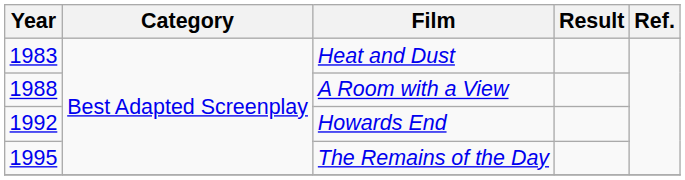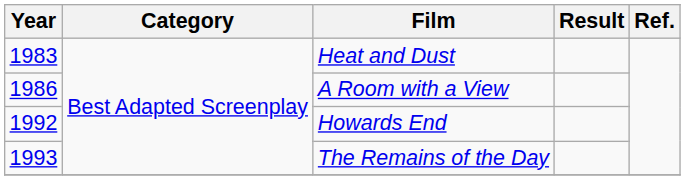A Room with a View | Year: 1988 -> 1986
The Remains of the Day | Year: 1995 -> 1993
